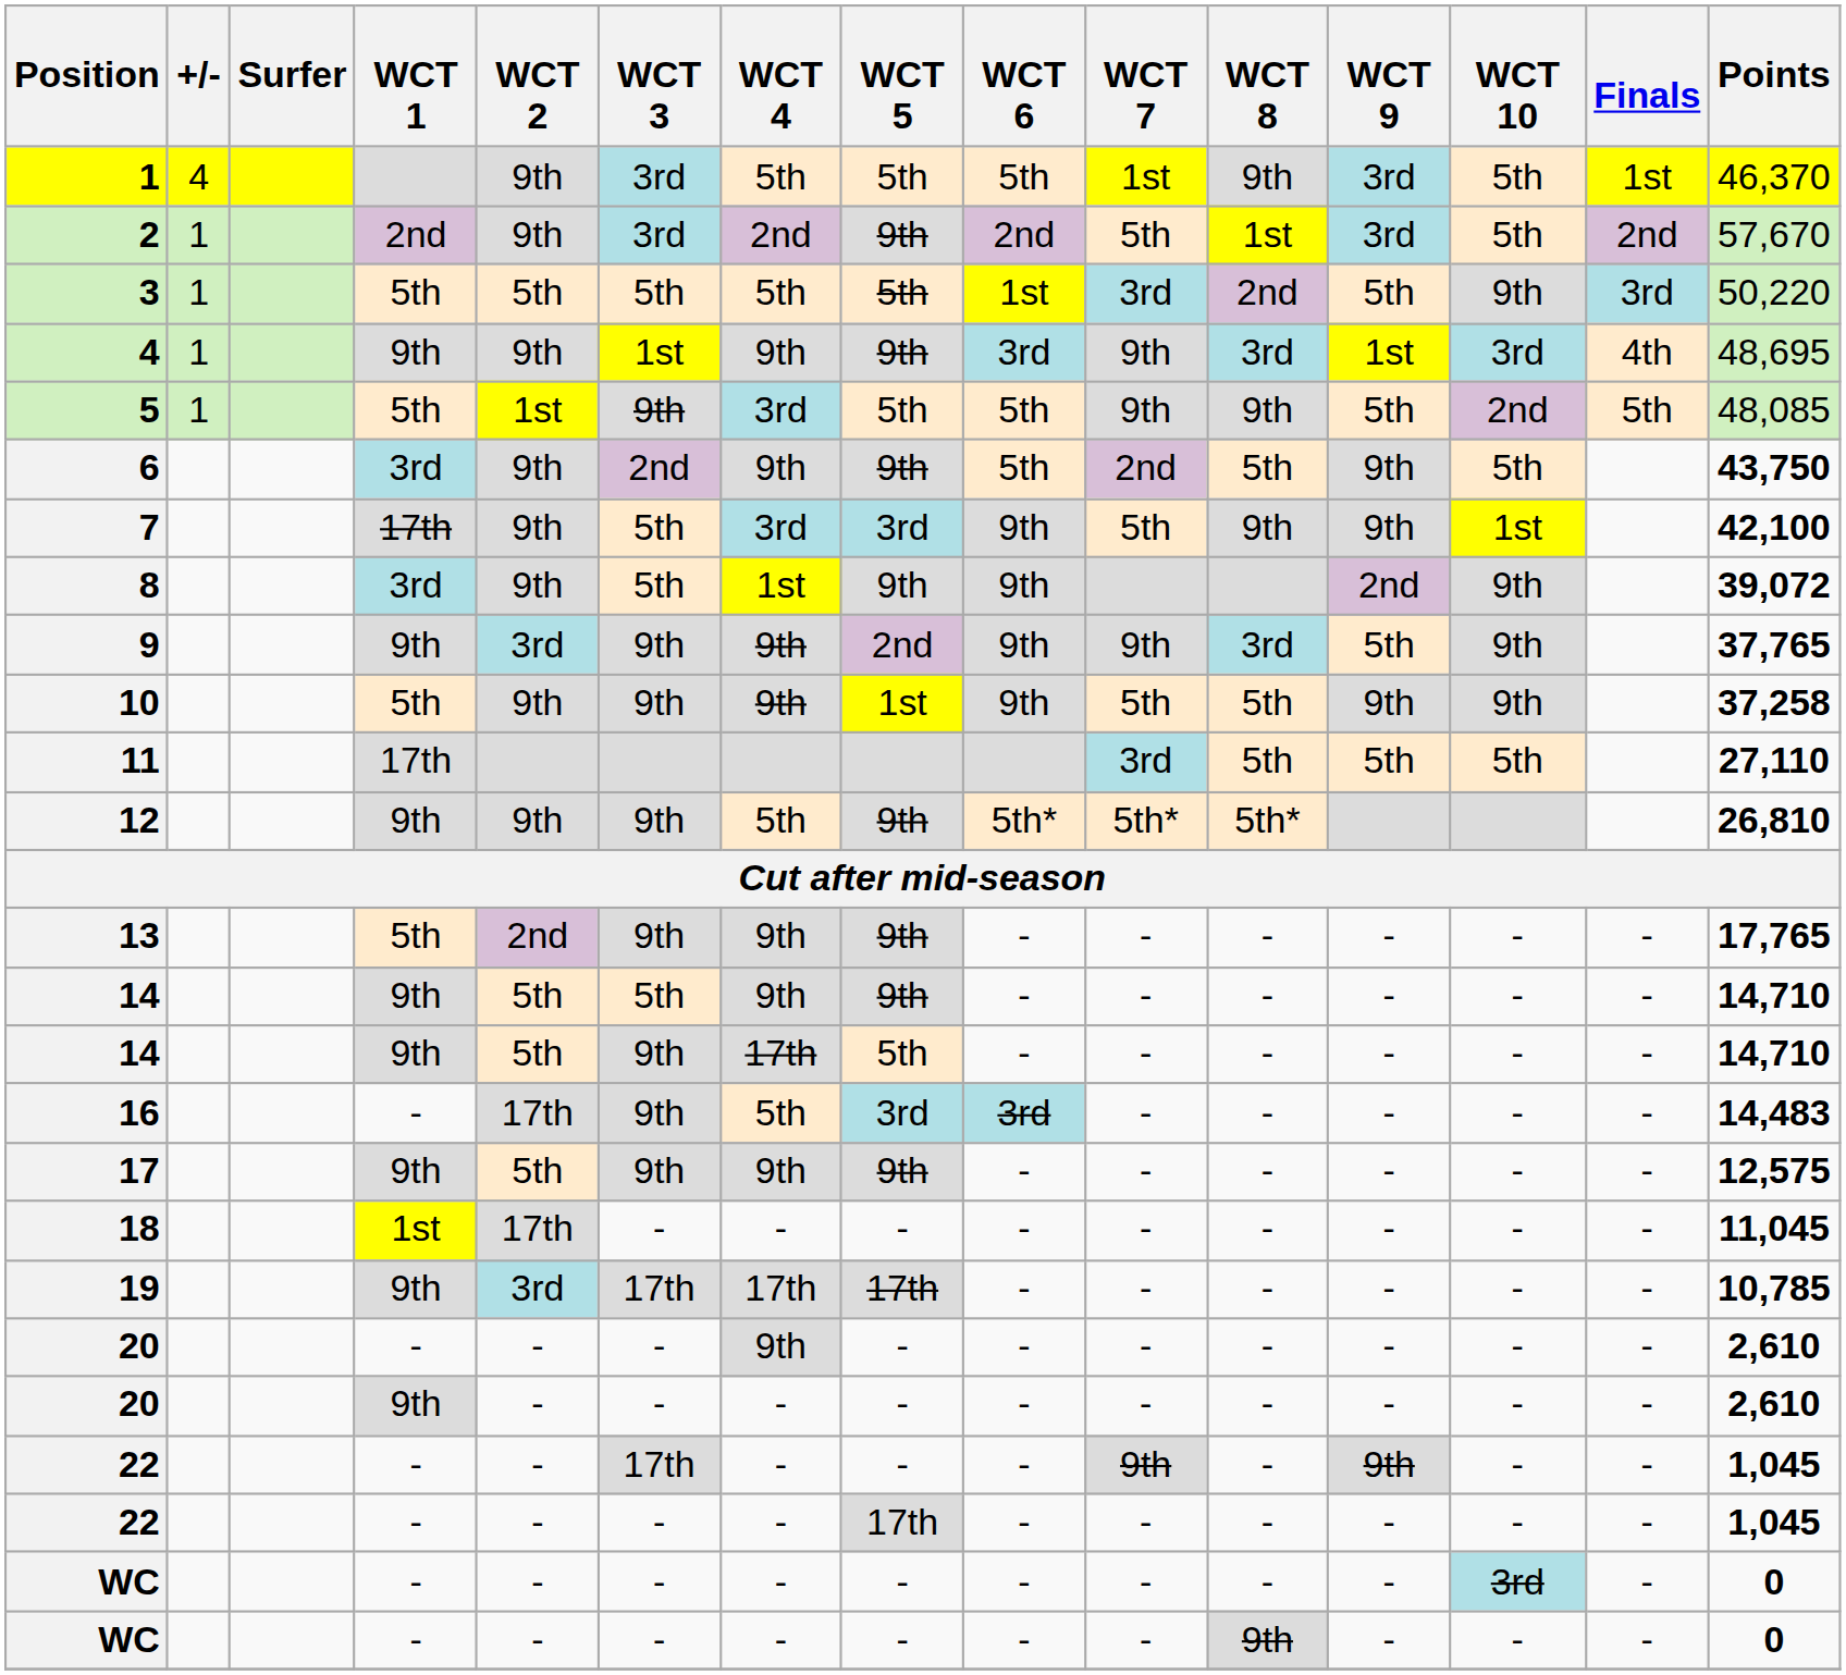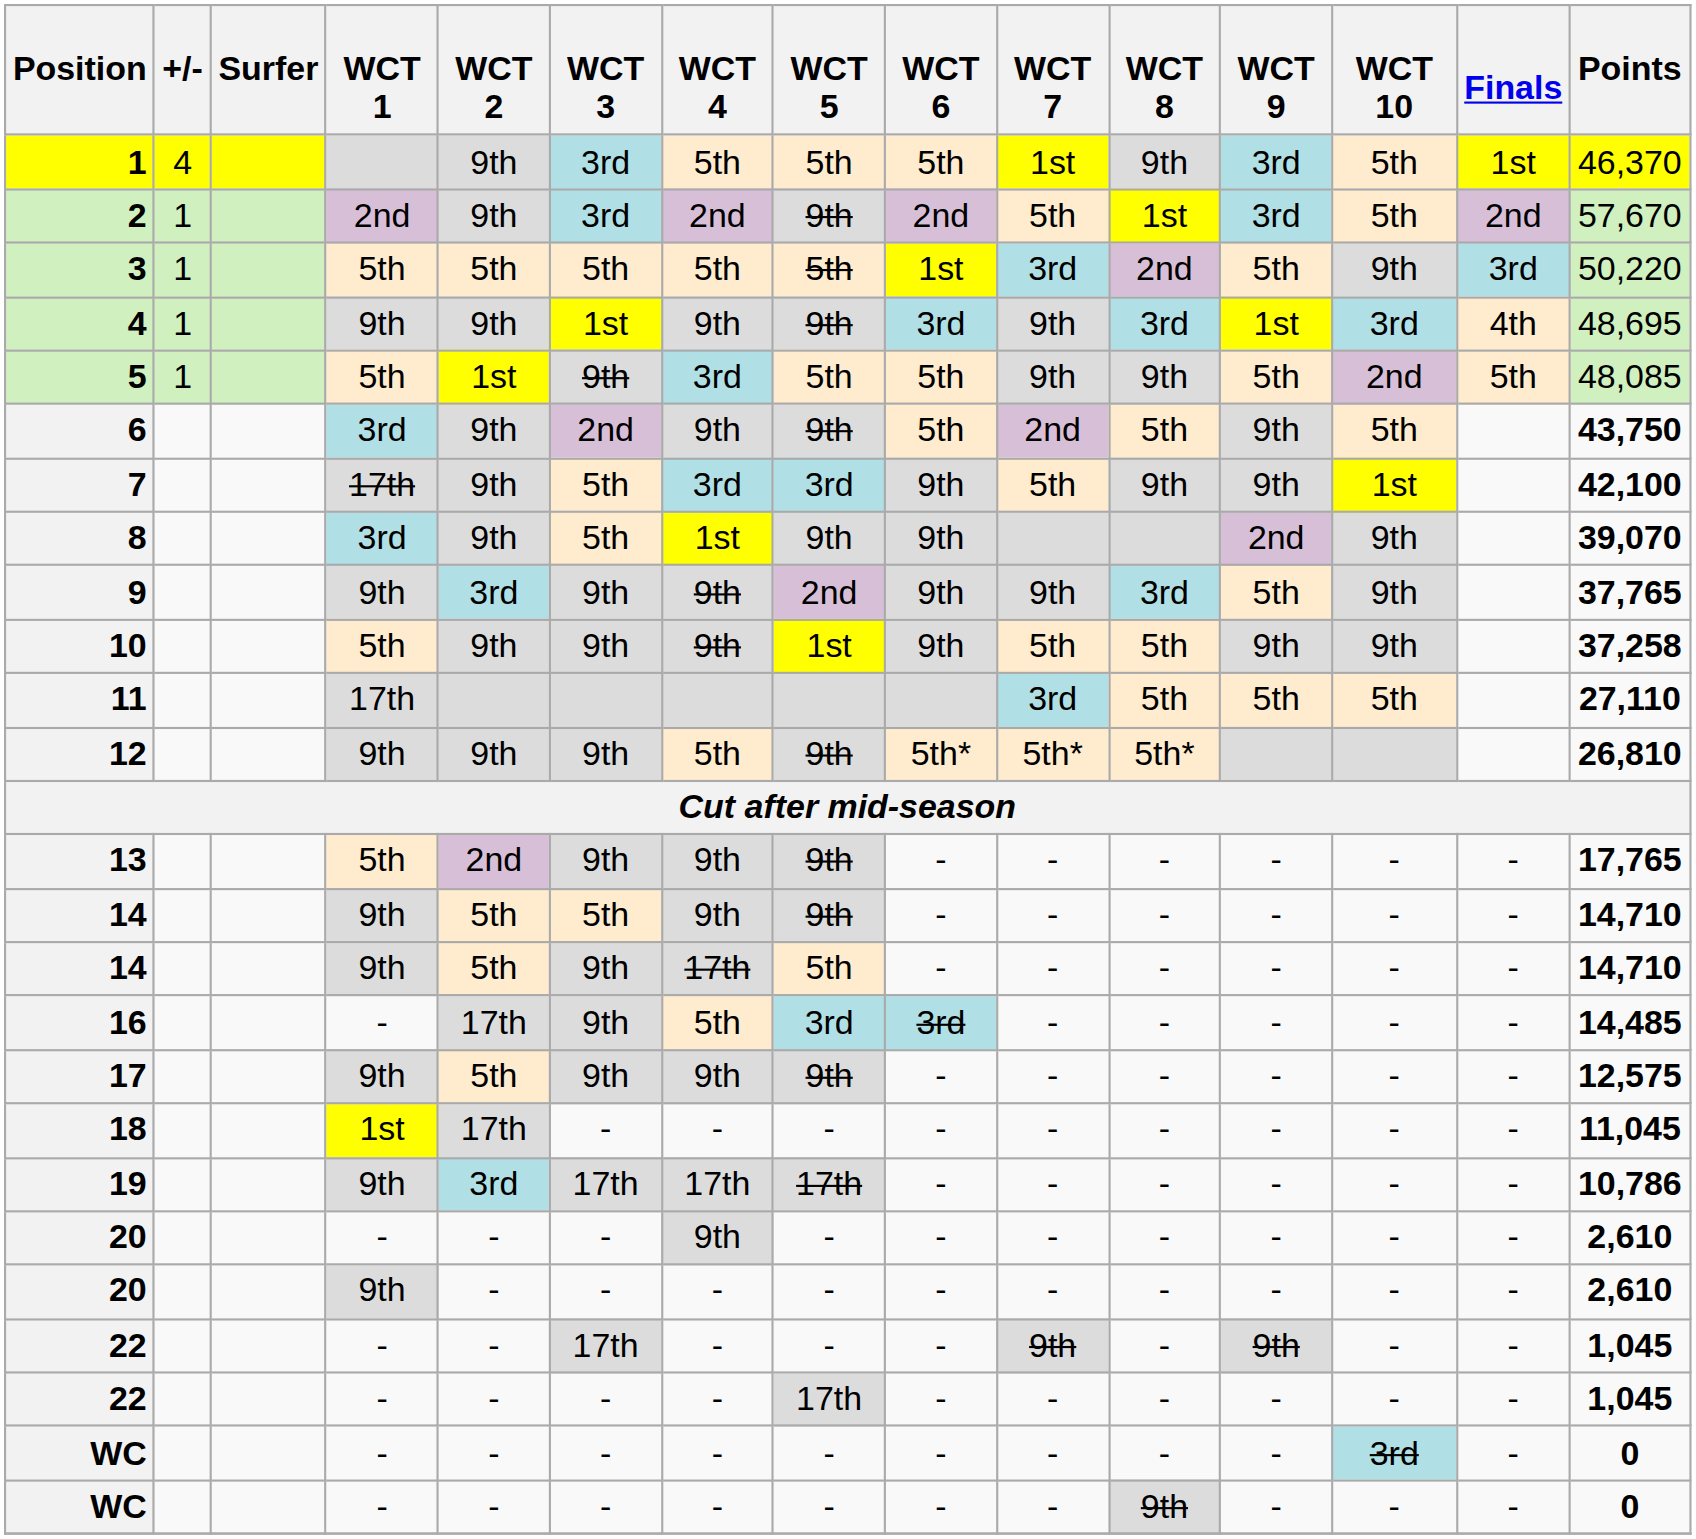8 | Points: 39,072 -> 39,070
16 | Points: 14,483 -> 14,485
19 | Points: 10,785 -> 10,786
